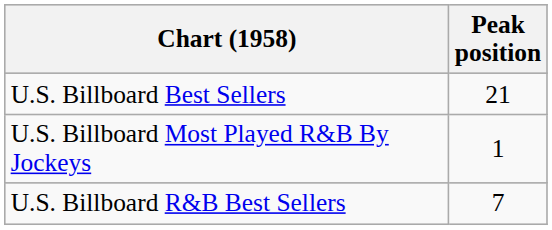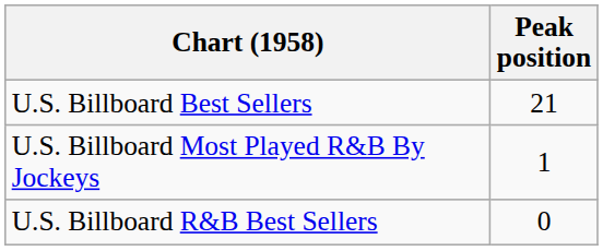U.S. Billboard R&B Best Sellers | Peak position: 7 -> 0
